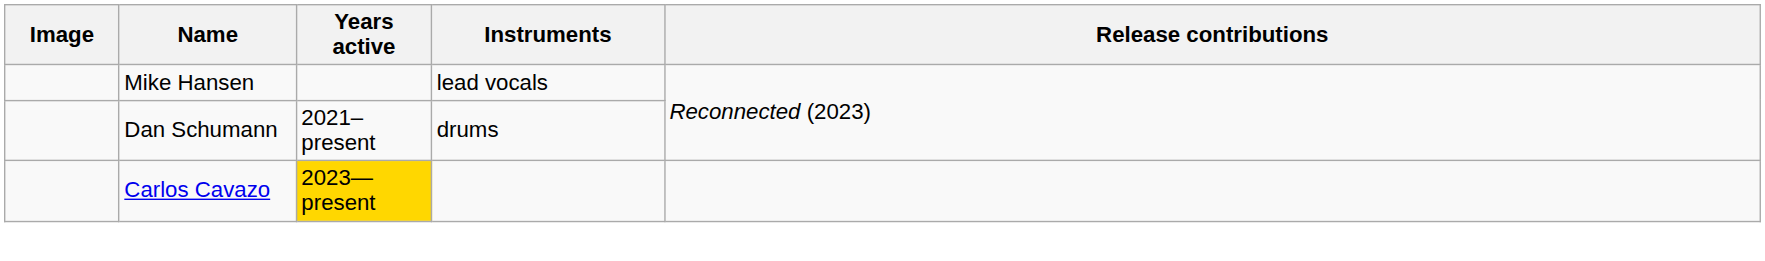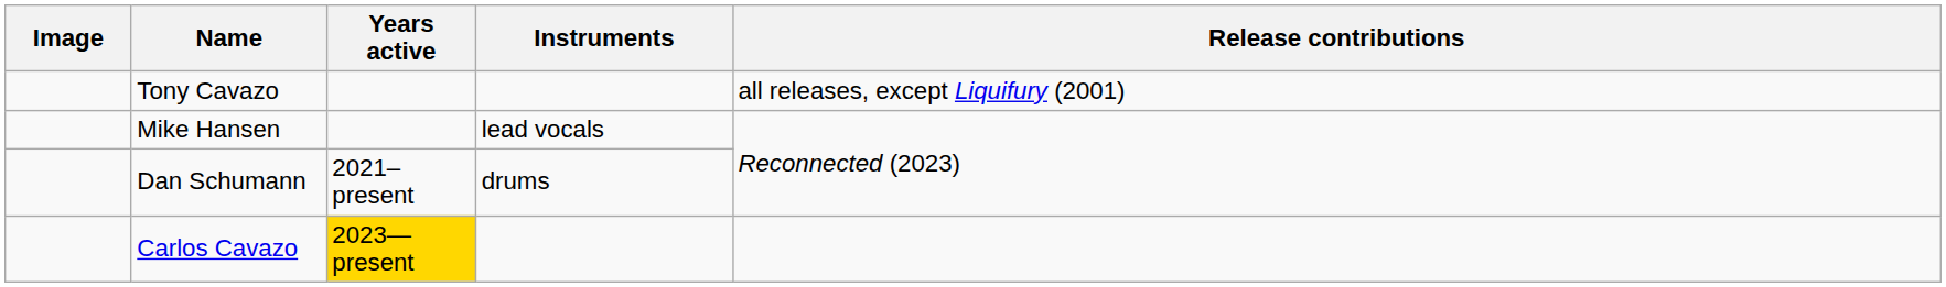+ row: Tony Cavazo | all releases, except Liquifury (2001)
